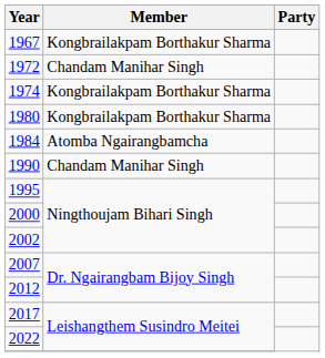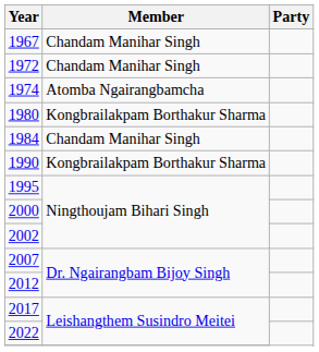1967 | Member: Kongbrailakpam Borthakur Sharma -> Chandam Manihar Singh
1974 | Member: Kongbrailakpam Borthakur Sharma -> Atomba Ngairangbamcha
1984 | Member: Atomba Ngairangbamcha -> Chandam Manihar Singh
1990 | Member: Chandam Manihar Singh -> Kongbrailakpam Borthakur Sharma
